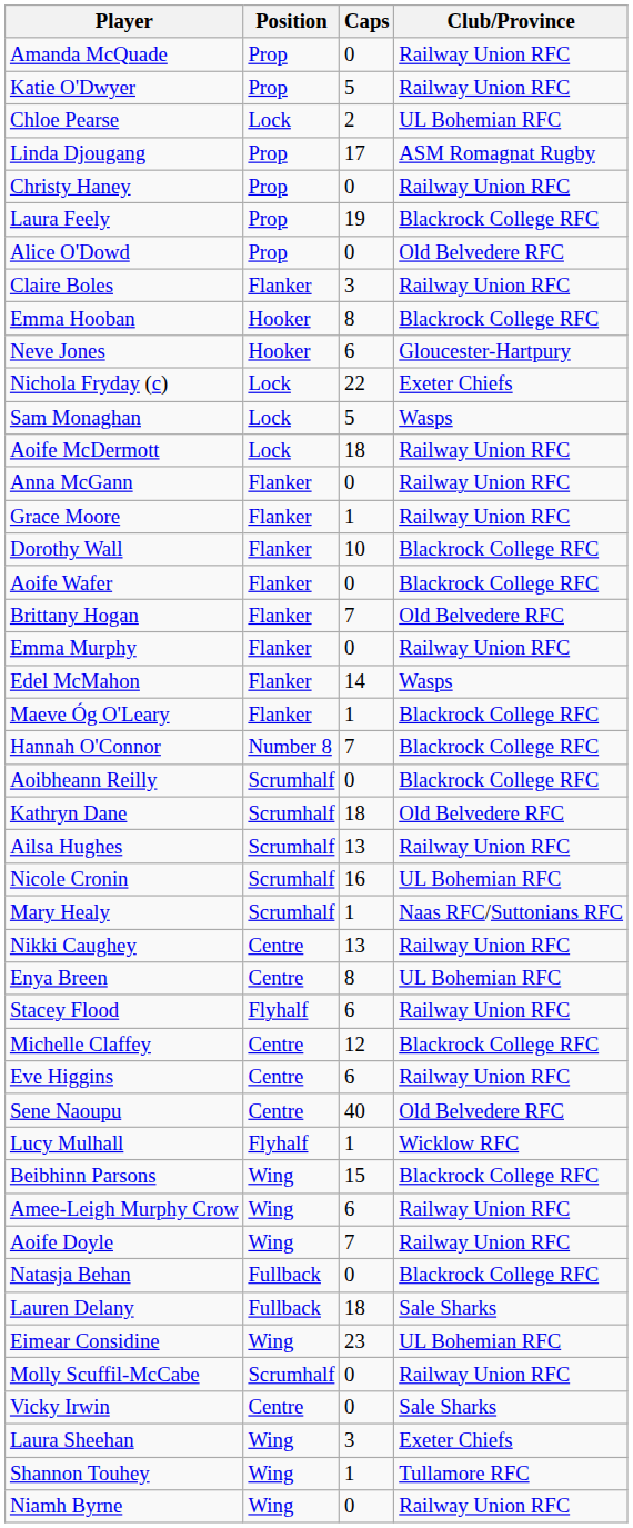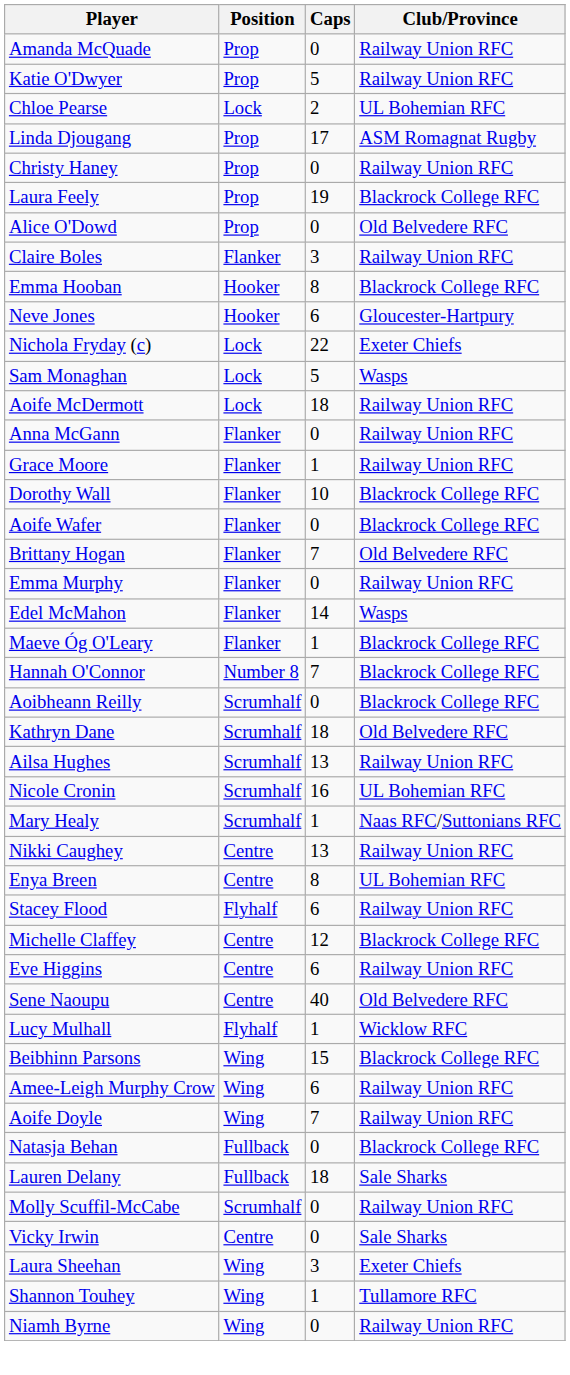- row: Eimear Considine | Wing | 23 | UL Bohemian RFC
